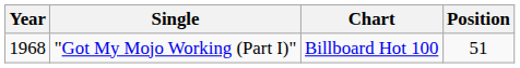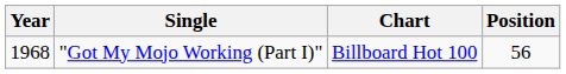"Got My Mojo Working (Part I)" | Position: 51 -> 56
